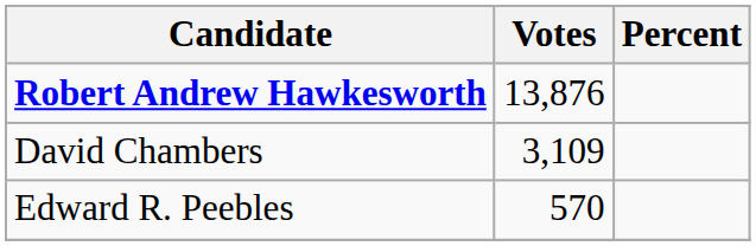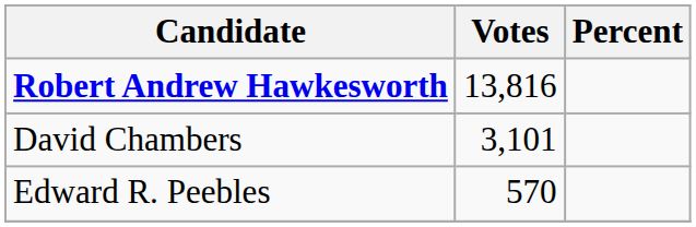Robert Andrew Hawkesworth | Votes: 13,876 -> 13,816
David Chambers | Votes: 3,109 -> 3,101
